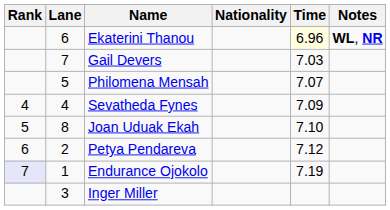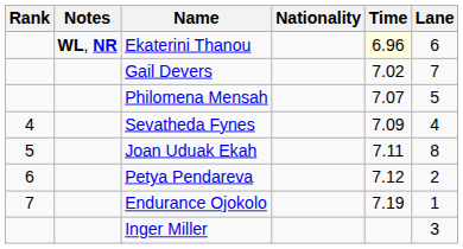columns swapped: Lane <-> Notes
Gail Devers | Time: 7.03 -> 7.02
Joan Uduak Ekah | Time: 7.10 -> 7.11
Endurance Ojokolo | Rank: lavender background -> no background
